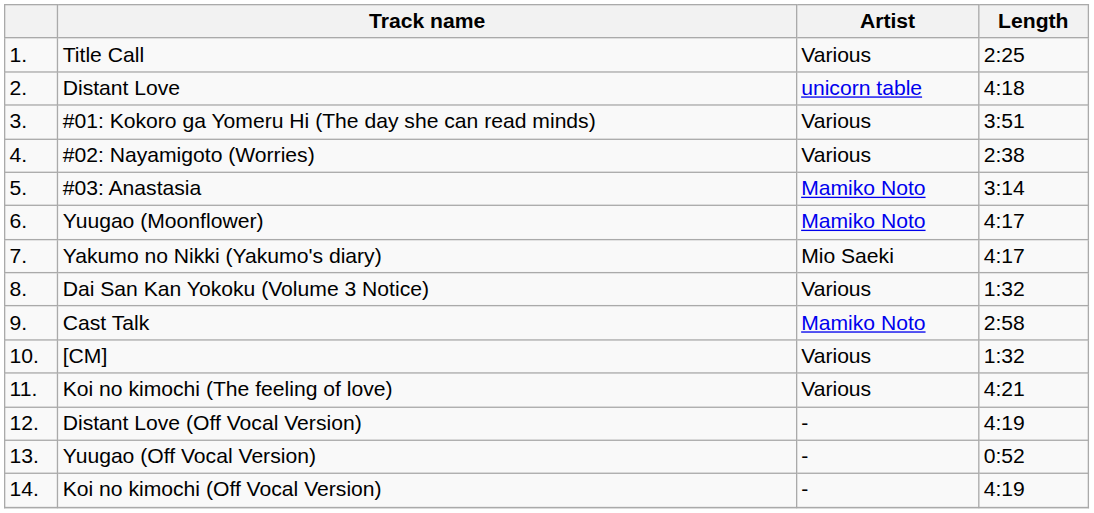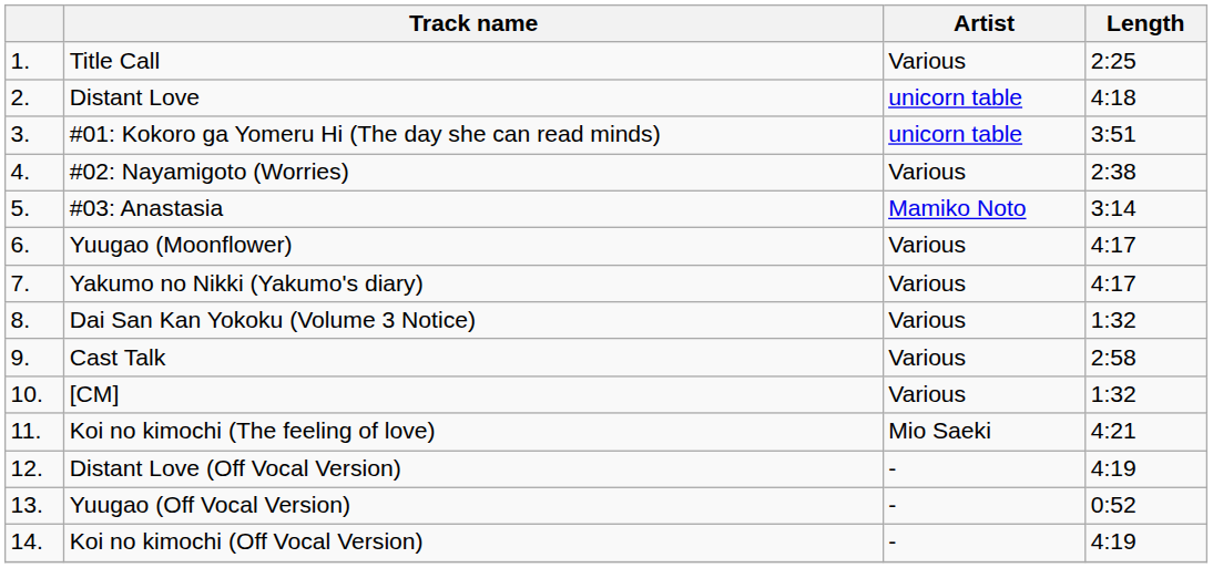#01: Kokoro ga Yomeru Hi (The day she can read minds) | Artist: Various -> unicorn table
Yuugao (Moonflower) | Artist: Mamiko Noto -> Various
Yakumo no Nikki (Yakumo's diary) | Artist: Mio Saeki -> Various
Cast Talk | Artist: Mamiko Noto -> Various
Koi no kimochi (The feeling of love) | Artist: Various -> Mio Saeki
